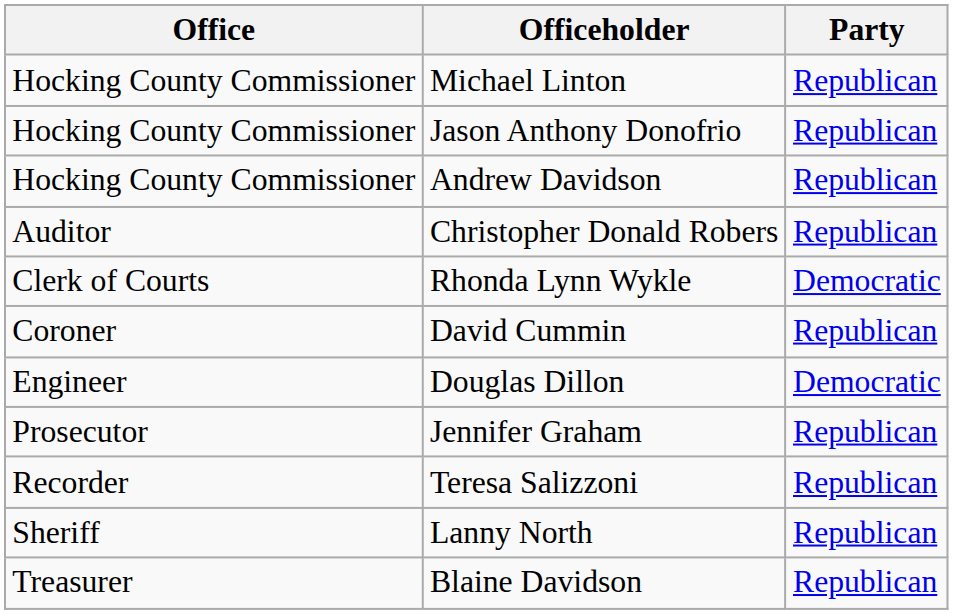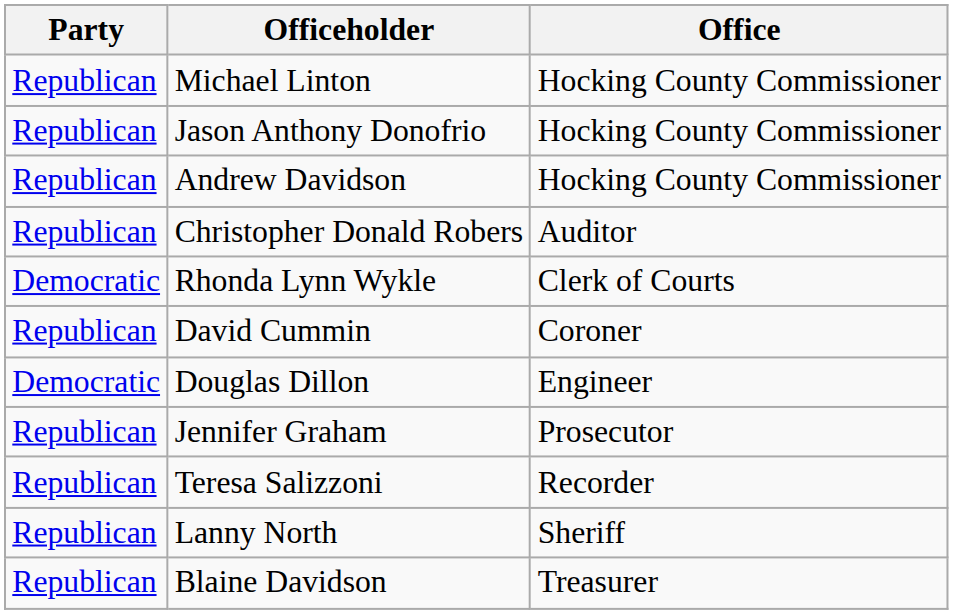columns swapped: Office <-> Party
